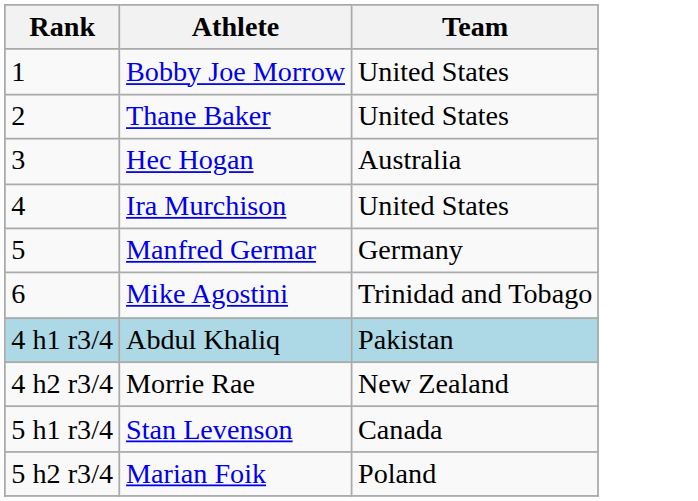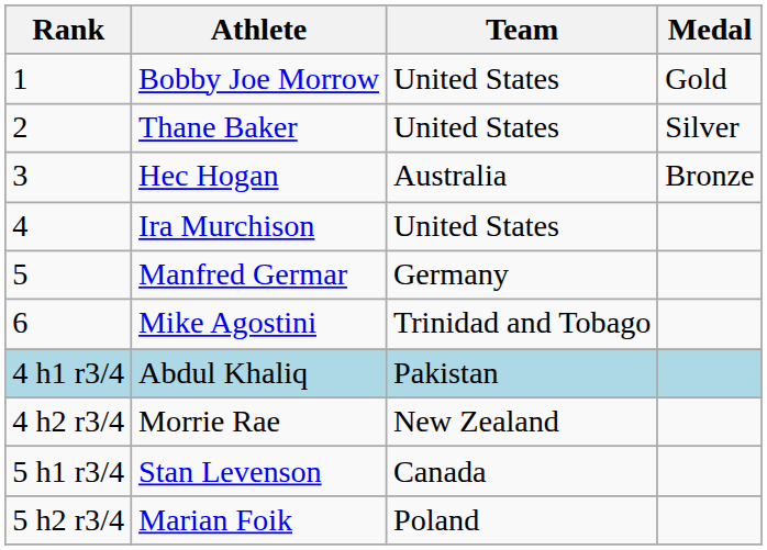+ column: Medal | Gold | Silver | Bronze
